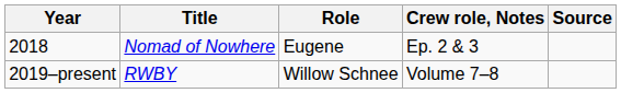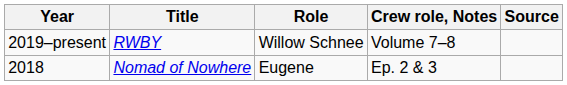rows swapped: 2018 <-> 2019–present
